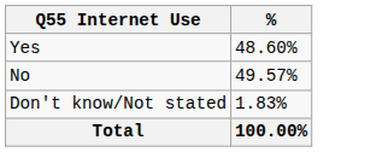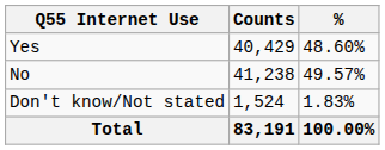+ column: Counts | 40,429 | 41,238 | 1,524 | 83,191
